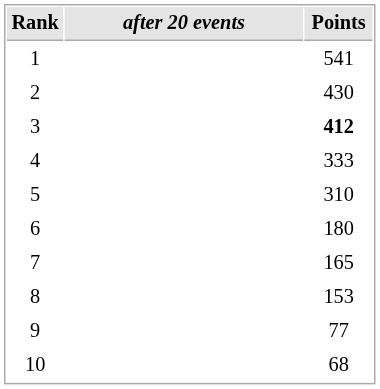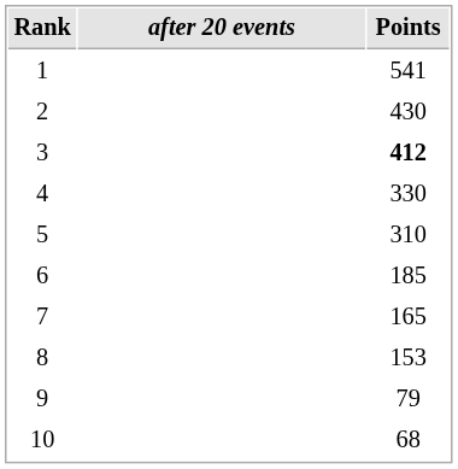4 | Points: 333 -> 330
6 | Points: 180 -> 185
9 | Points: 77 -> 79
